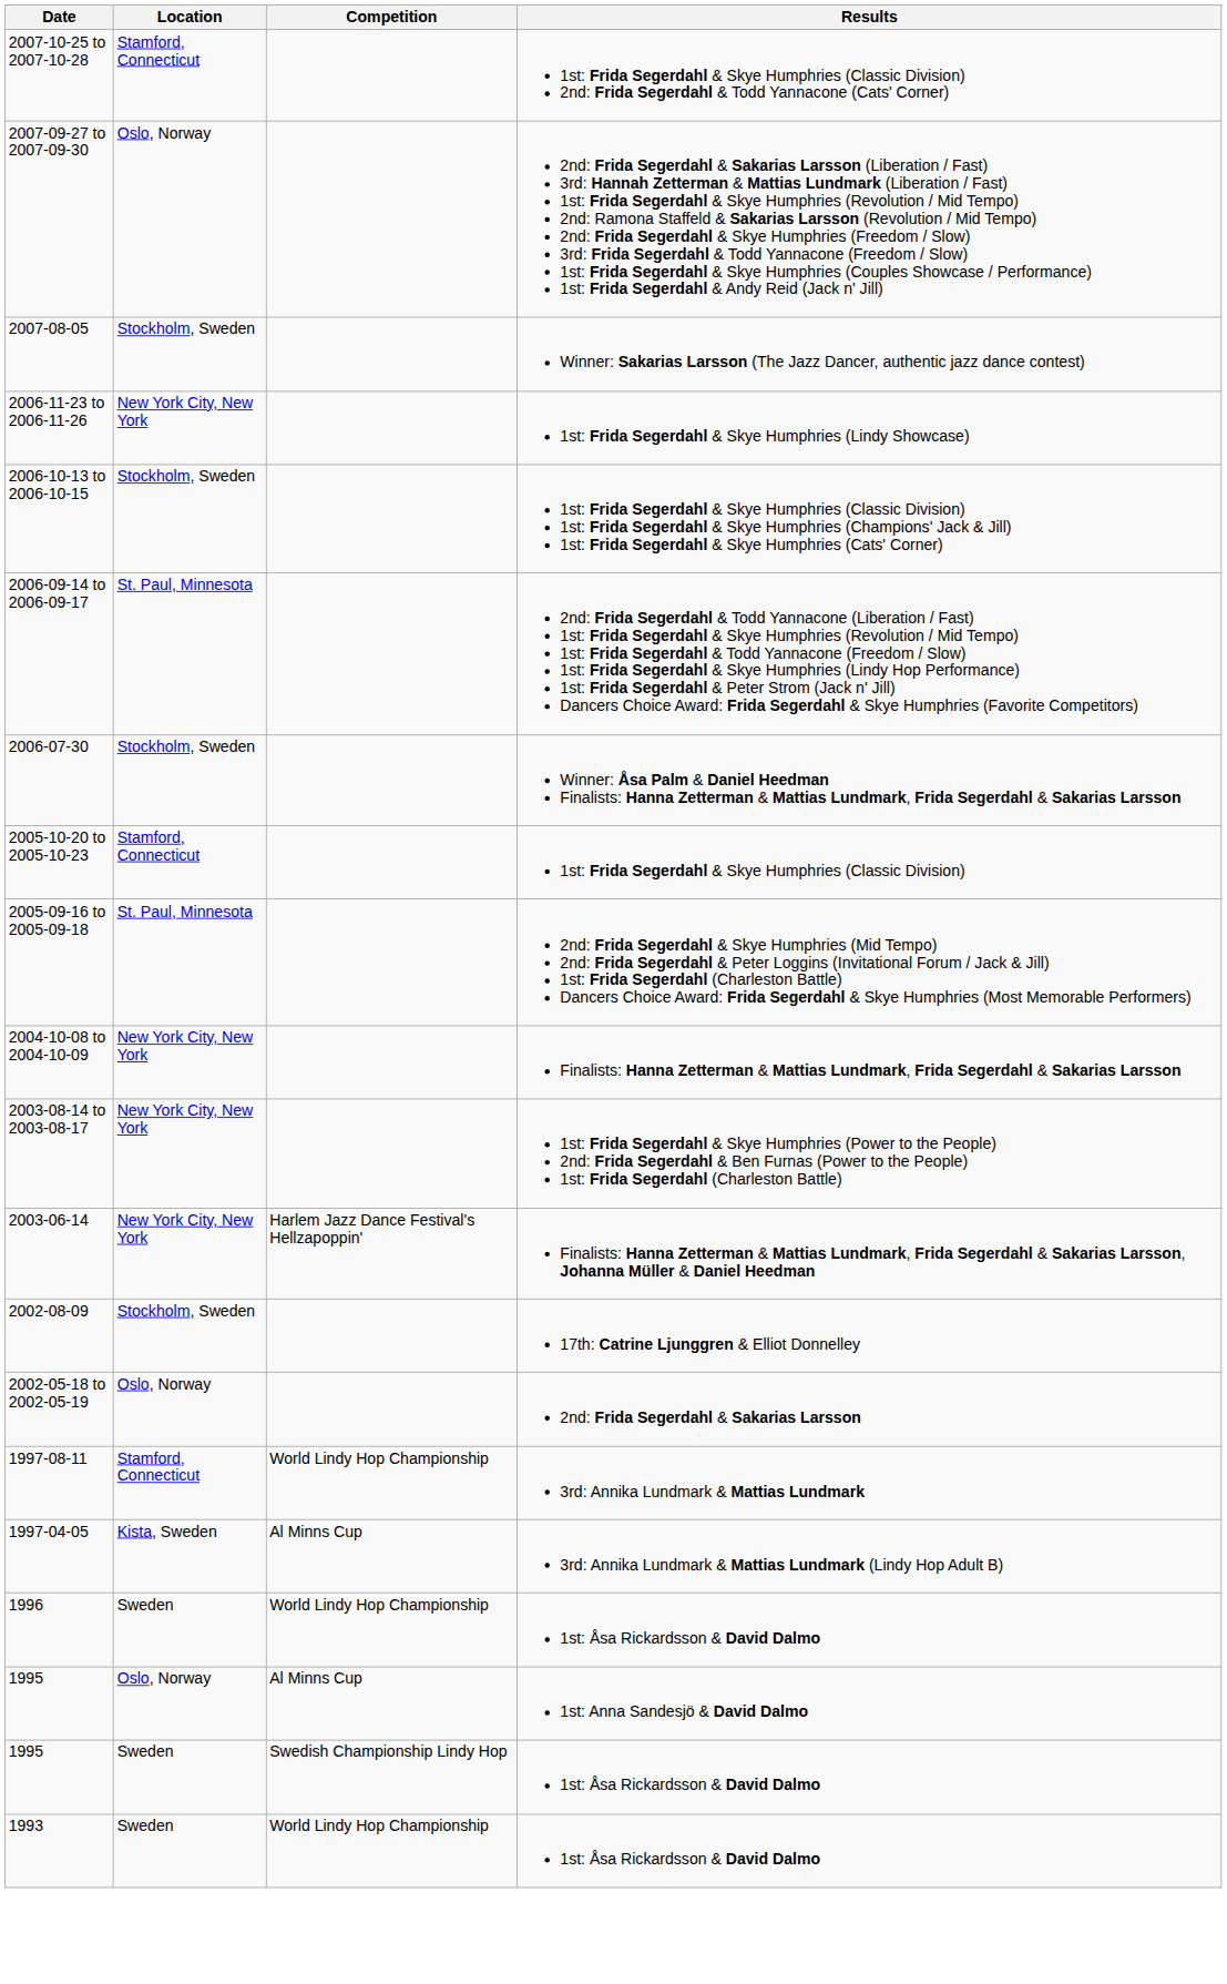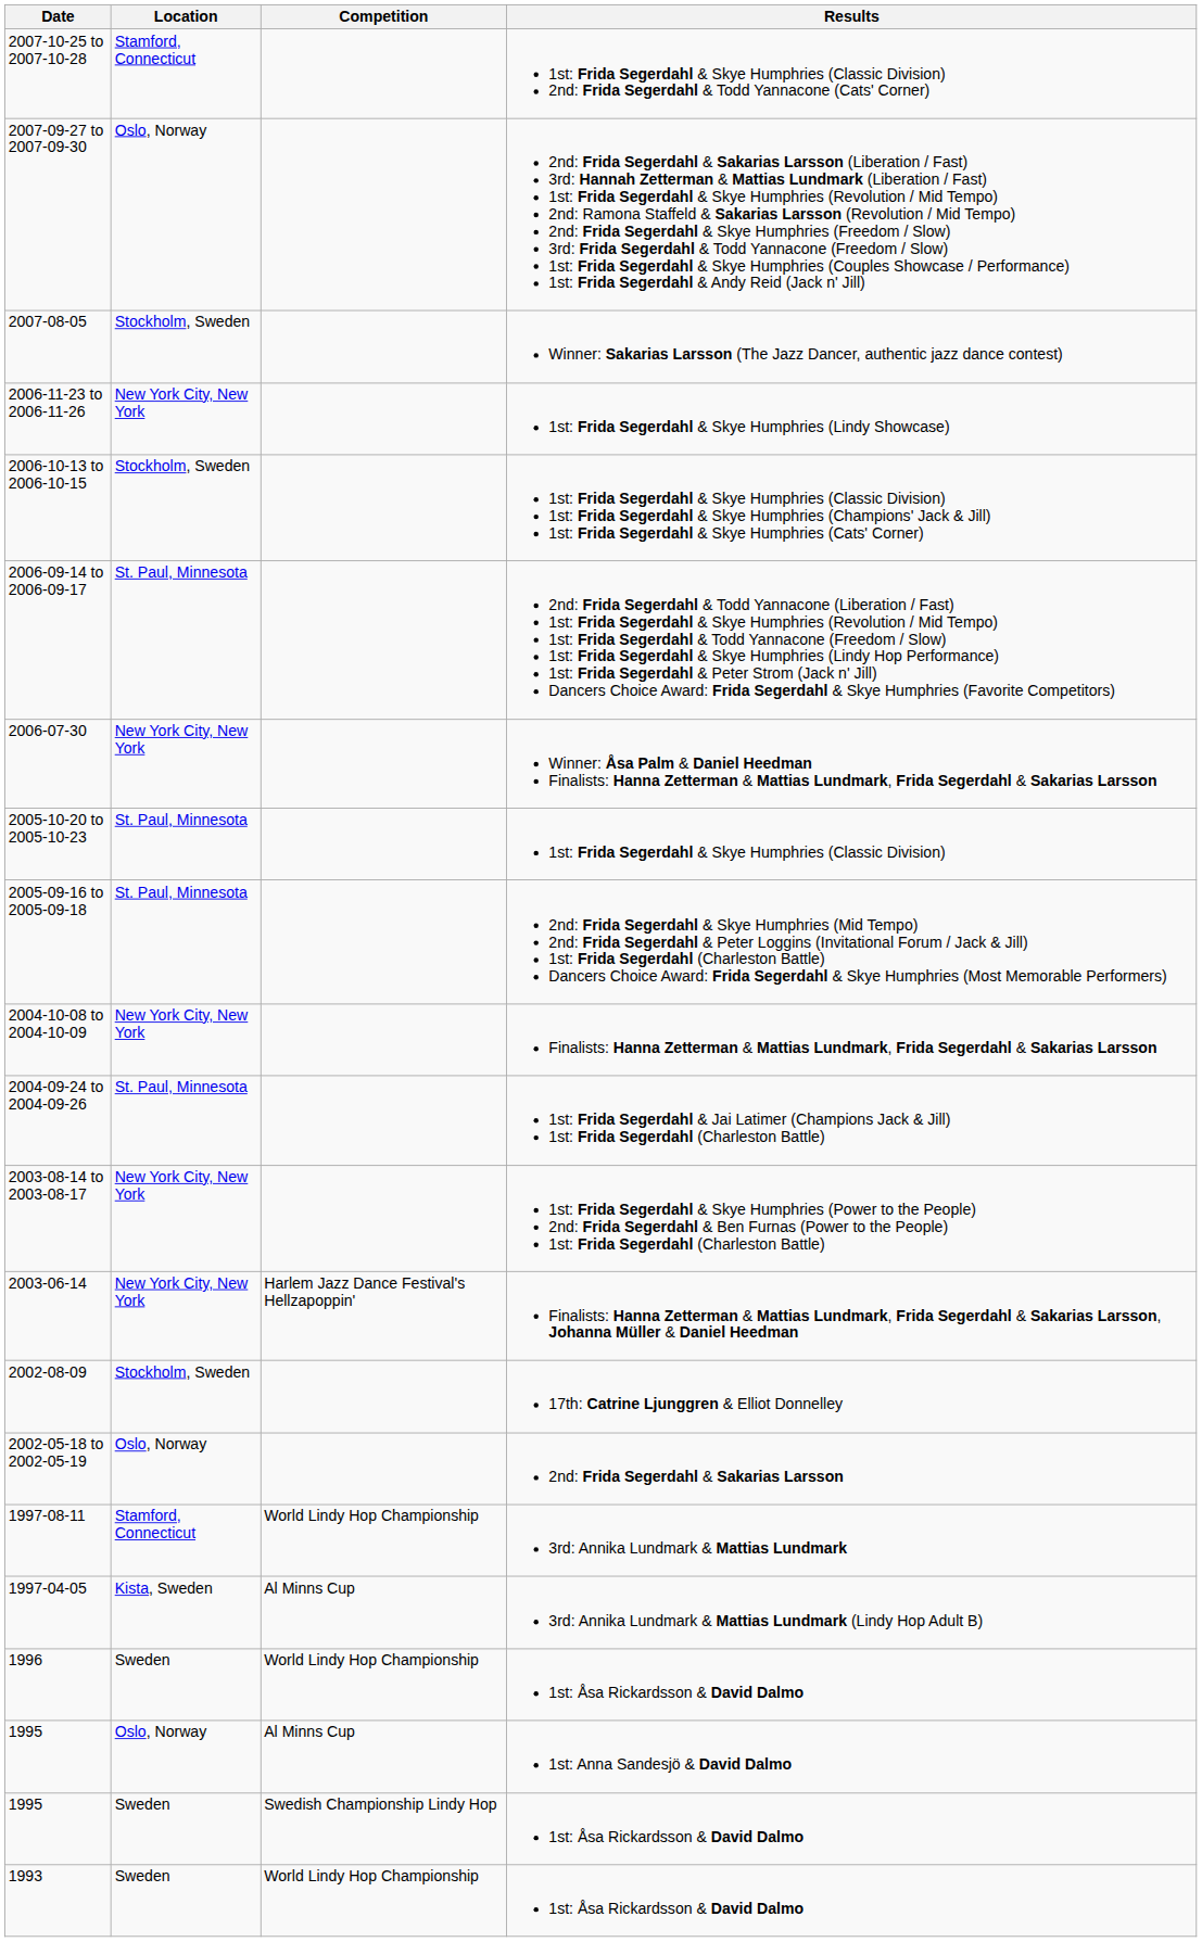2006-07-30 | Location: Stockholm, Sweden -> New York City, New York
2005-10-20 to 2005-10-23 | Location: Stamford, Connecticut -> St. Paul, Minnesota
+ row: 2004-09-24 to 2004-09-26 | St. Paul, Minnesota | 1st: Frida Segerdahl & Jai Latimer (Champions Jack & Jill) 1st: Frida Segerdahl (Charleston Battle)
